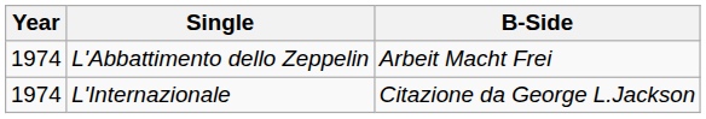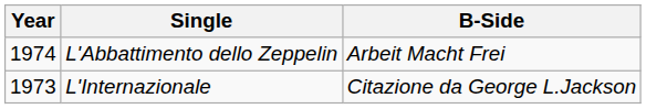L'Internazionale | Year: 1974 -> 1973
